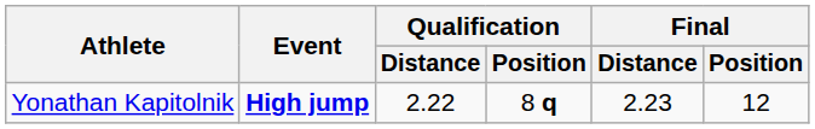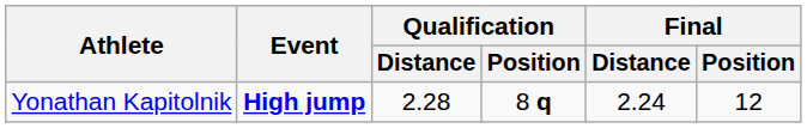Yonathan Kapitolnik | Qualification / Distance: 2.22 -> 2.28
Yonathan Kapitolnik | Final / Distance: 2.23 -> 2.24
